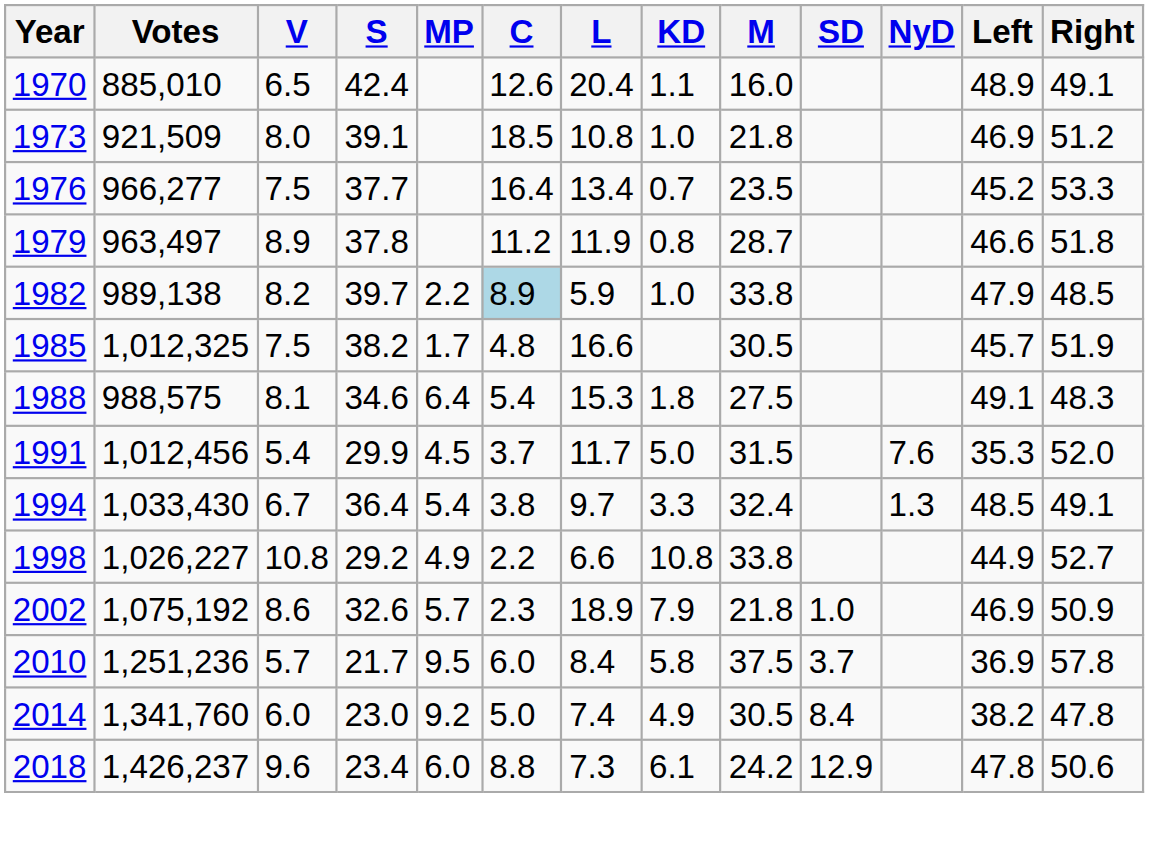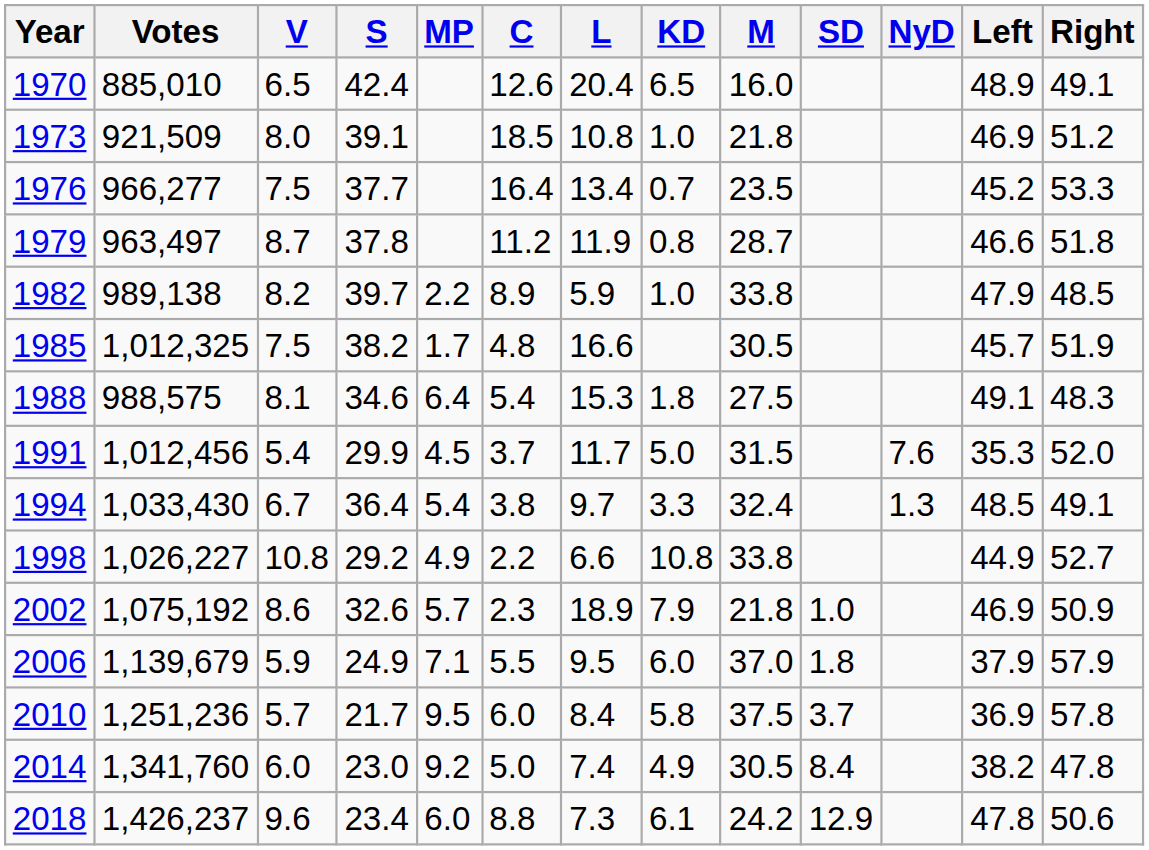1970 | KD: 1.1 -> 6.5
1979 | V: 8.9 -> 8.7
1982 | C: lightblue background -> no background
+ row: 2006 | 1,139,679 | 5.9 | 24.9 | 7.1 | 5.5 | 9.5 | 6.0 | 37.0 | 1.8 | 37.9 | 57.9
